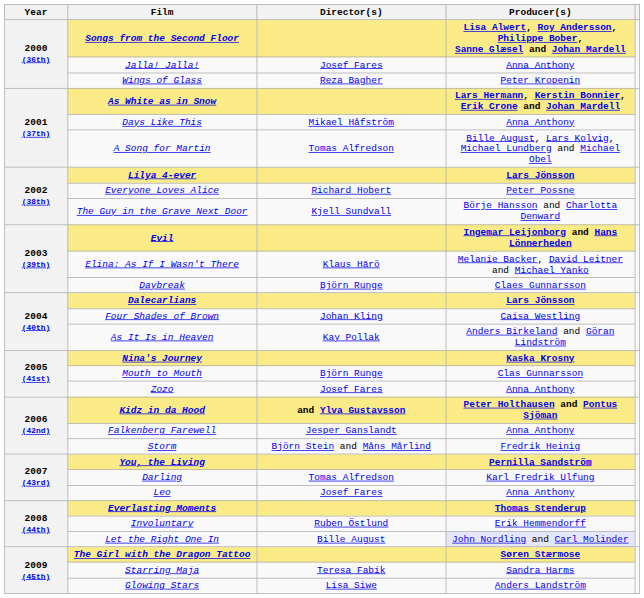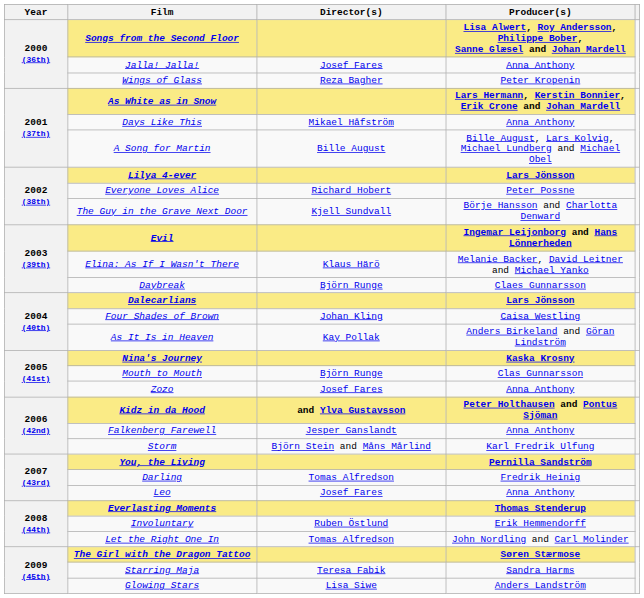A Song for Martin | Director(s): Tomas Alfredson -> Bille August
Storm | Producer(s): Fredrik Heinig -> Karl Fredrik Ulfung
Darling | Producer(s): Karl Fredrik Ulfung -> Fredrik Heinig
Let the Right One In | Director(s): Bille August -> Tomas Alfredson
Let the Right One In | Producer(s): lavender background -> no background
